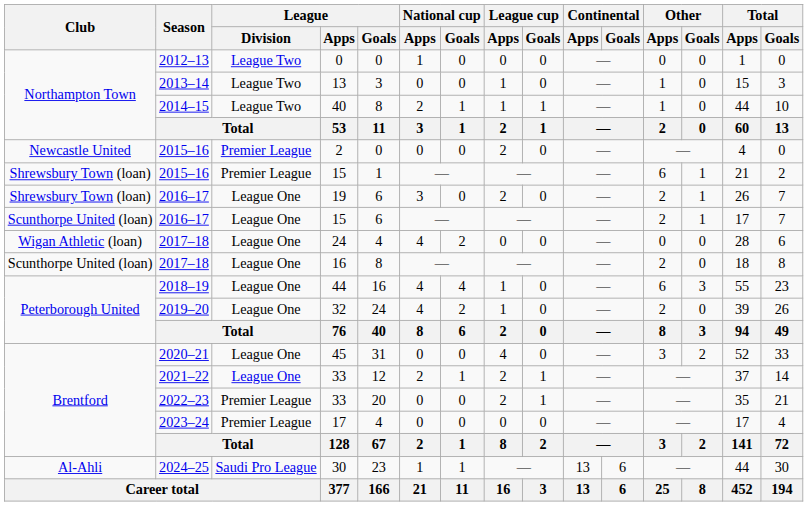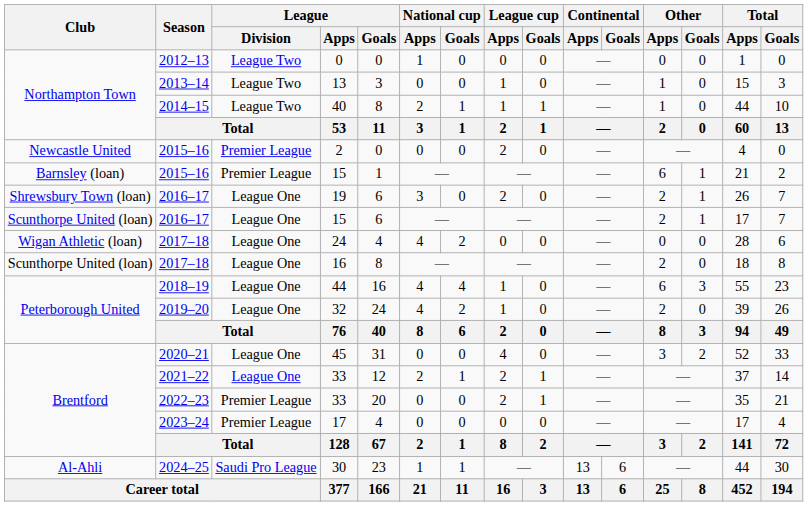2015–16 / 15 | Club: Shrewsbury Town (loan) -> Barnsley (loan)
